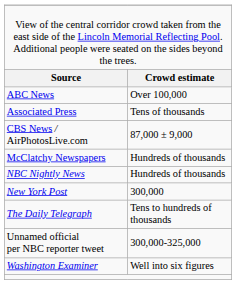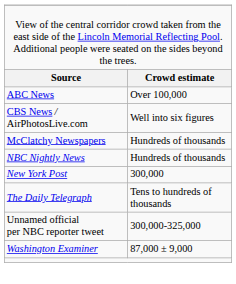- row: Associated Press | Tens of thousands
CBS News / AirPhotosLive.com | column 2: 87,000 ± 9,000 -> Well into six figures
Washington Examiner | column 2: Well into six figures -> 87,000 ± 9,000
